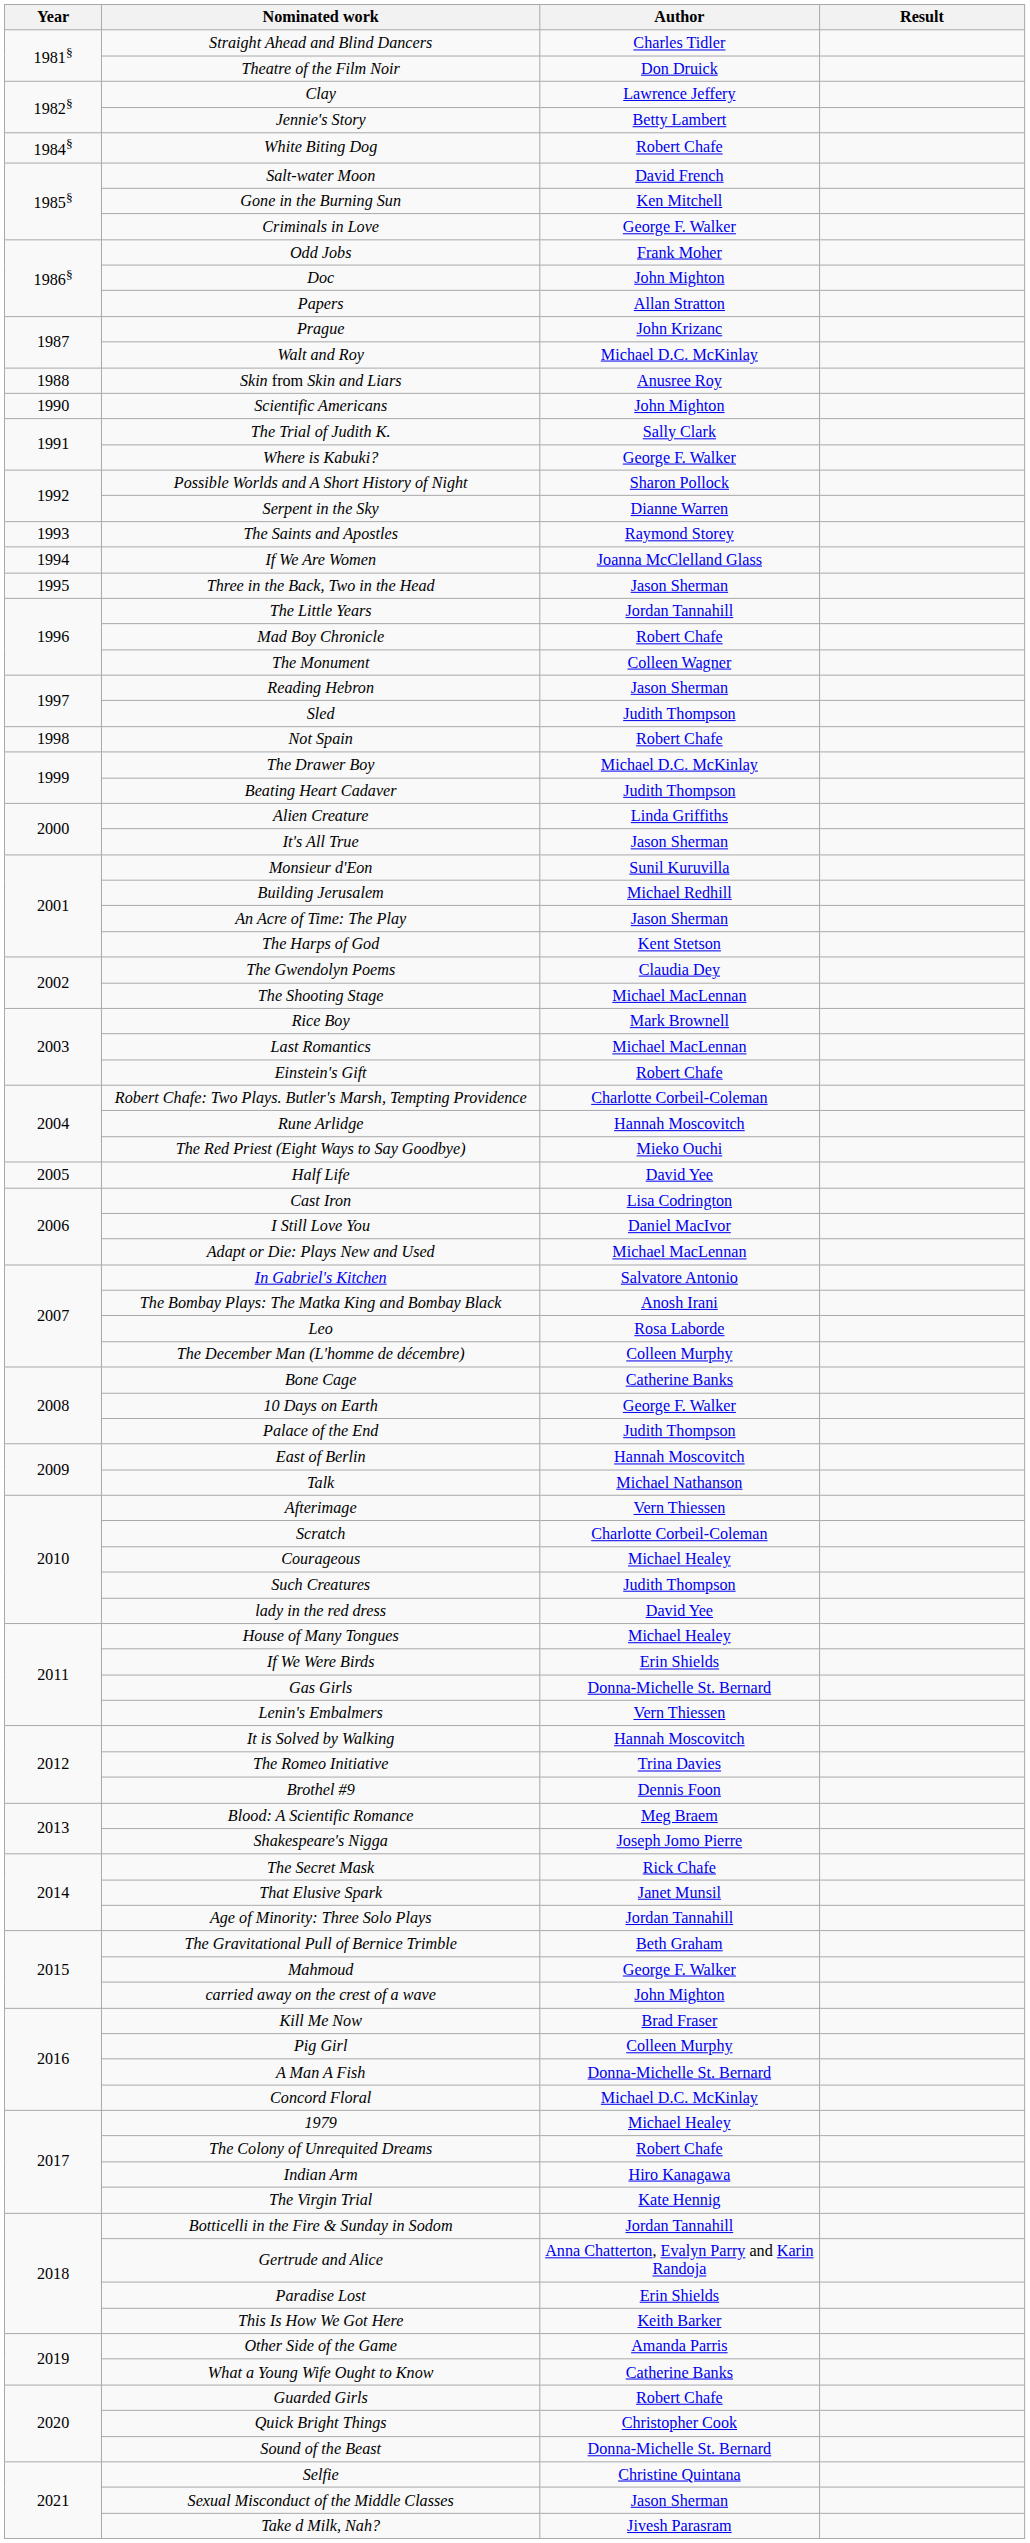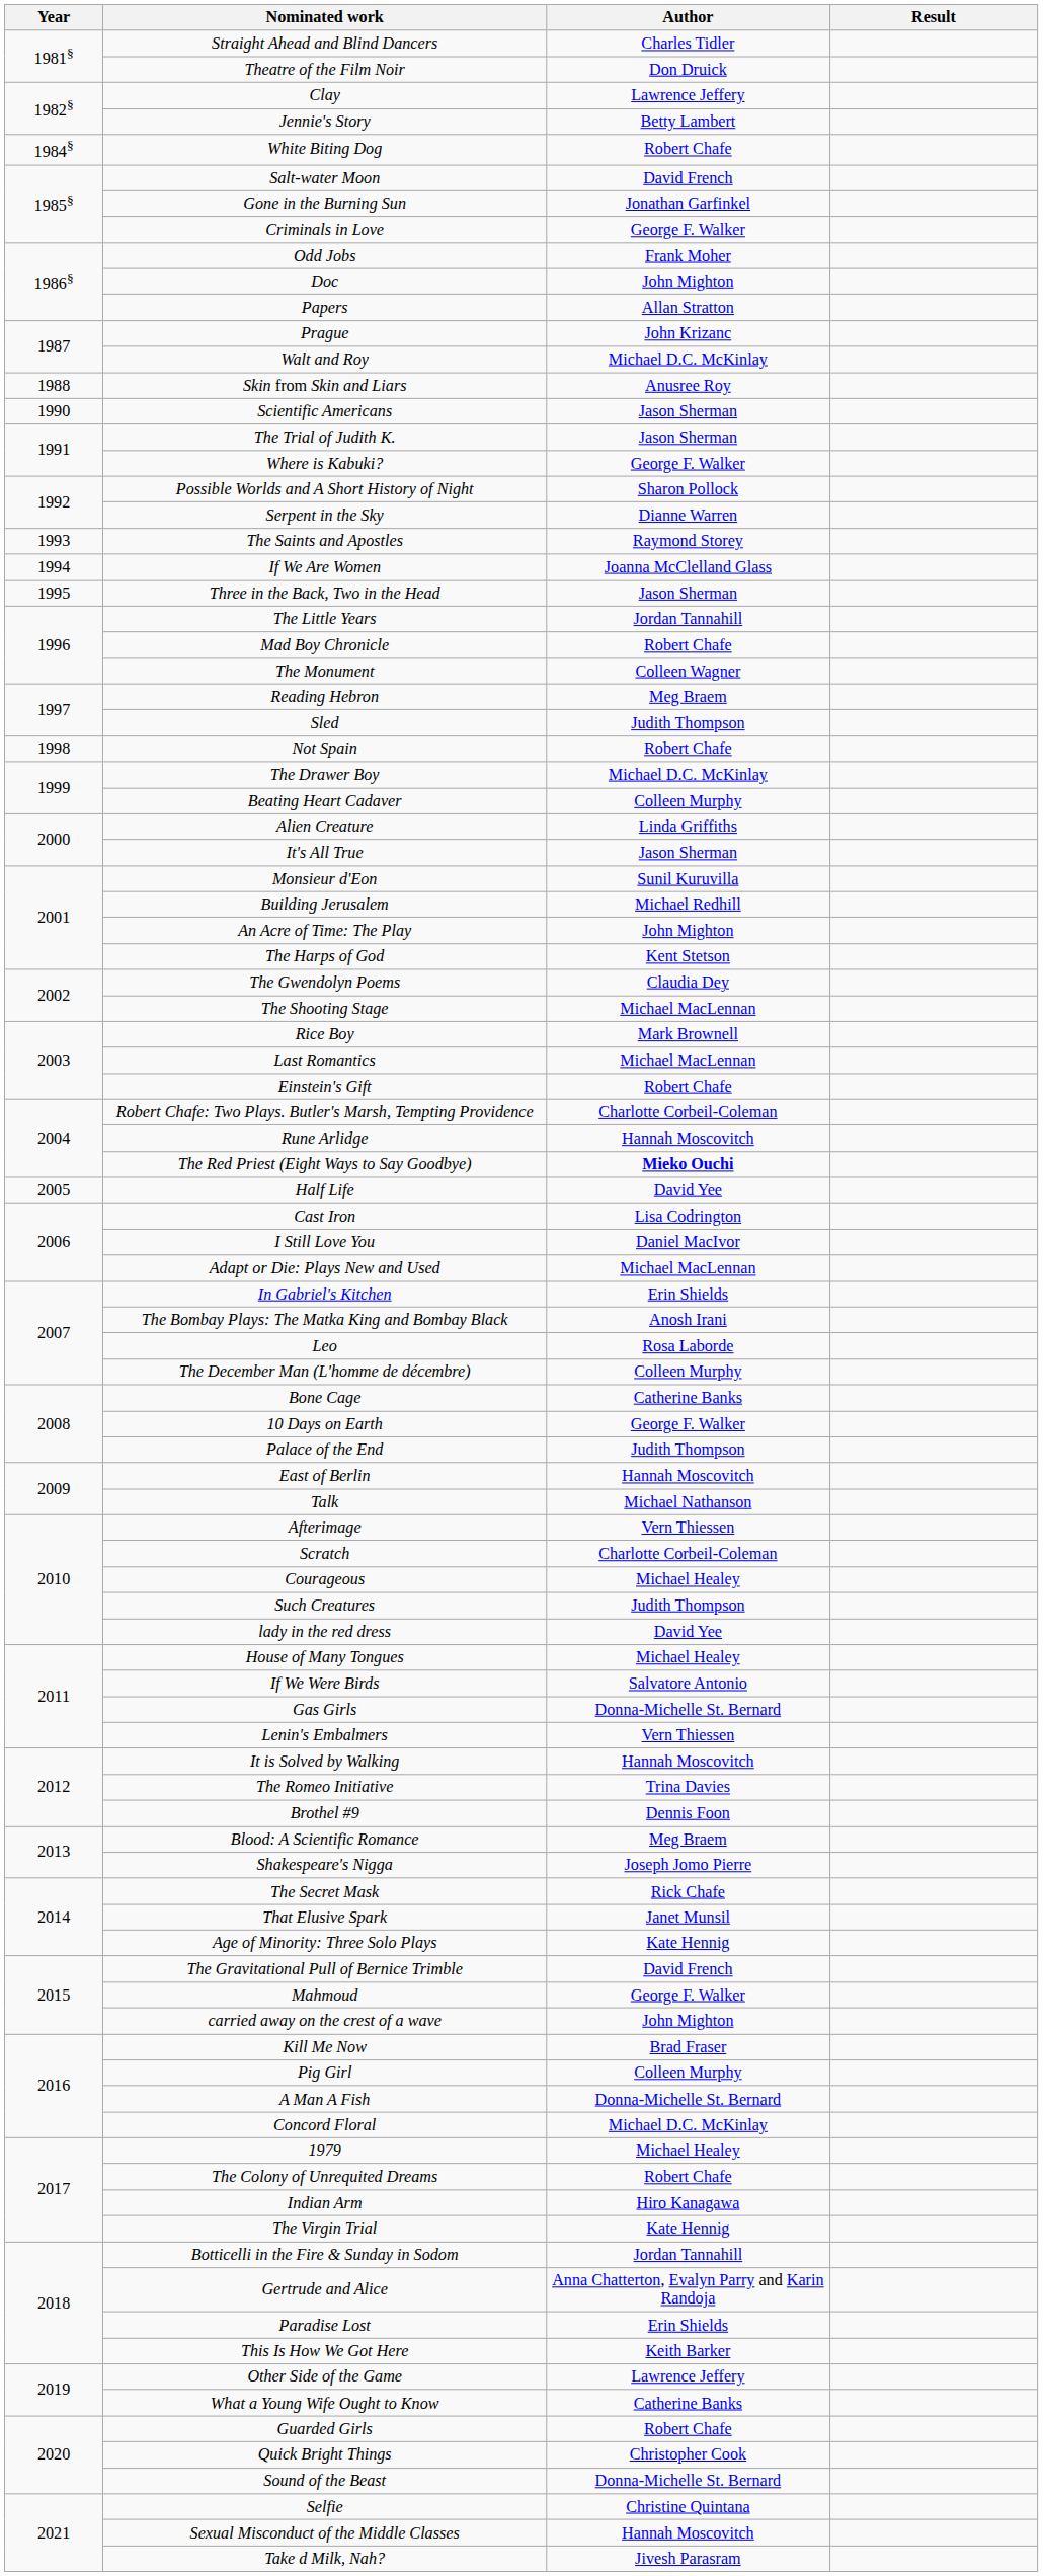Gone in the Burning Sun | Author: Ken Mitchell -> Jonathan Garfinkel
Scientific Americans | Author: John Mighton -> Jason Sherman
The Trial of Judith K. | Author: Sally Clark -> Jason Sherman
Reading Hebron | Author: Jason Sherman -> Meg Braem
Beating Heart Cadaver | Author: Judith Thompson -> Colleen Murphy
An Acre of Time: The Play | Author: Jason Sherman -> John Mighton
The Red Priest (Eight Ways to Say Goodbye) | Author: normal -> bold
In Gabriel's Kitchen | Author: Salvatore Antonio -> Erin Shields
If We Were Birds | Author: Erin Shields -> Salvatore Antonio
Age of Minority: Three Solo Plays | Author: Jordan Tannahill -> Kate Hennig
The Gravitational Pull of Bernice Trimble | Author: Beth Graham -> David French
Other Side of the Game | Author: Amanda Parris -> Lawrence Jeffery
Sexual Misconduct of the Middle Classes | Author: Jason Sherman -> Hannah Moscovitch
